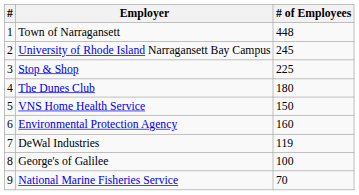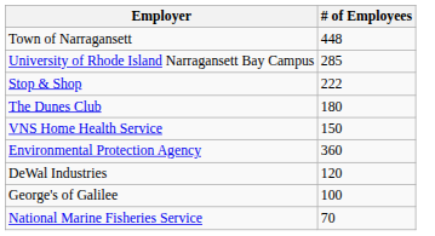- column: # | 1 | 2 | 3 | 4 | 5 | 6 | 7 | 8 | 9
University of Rhode Island Narragansett Bay Campus | # of Employees: 245 -> 285
Stop & Shop | # of Employees: 225 -> 222
Environmental Protection Agency | # of Employees: 160 -> 360
DeWal Industries | # of Employees: 119 -> 120
